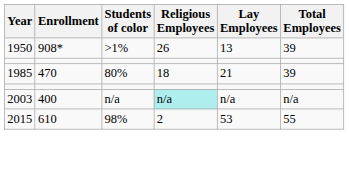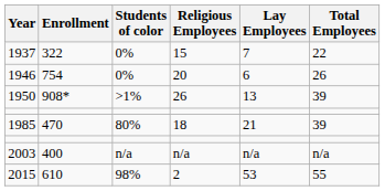+ row: 1937 | 322 | 0% | 15 | 7 | 22
+ row: 1946 | 754 | 0% | 20 | 6 | 26
2003 | Religious Employees: paleturquoise background -> no background
